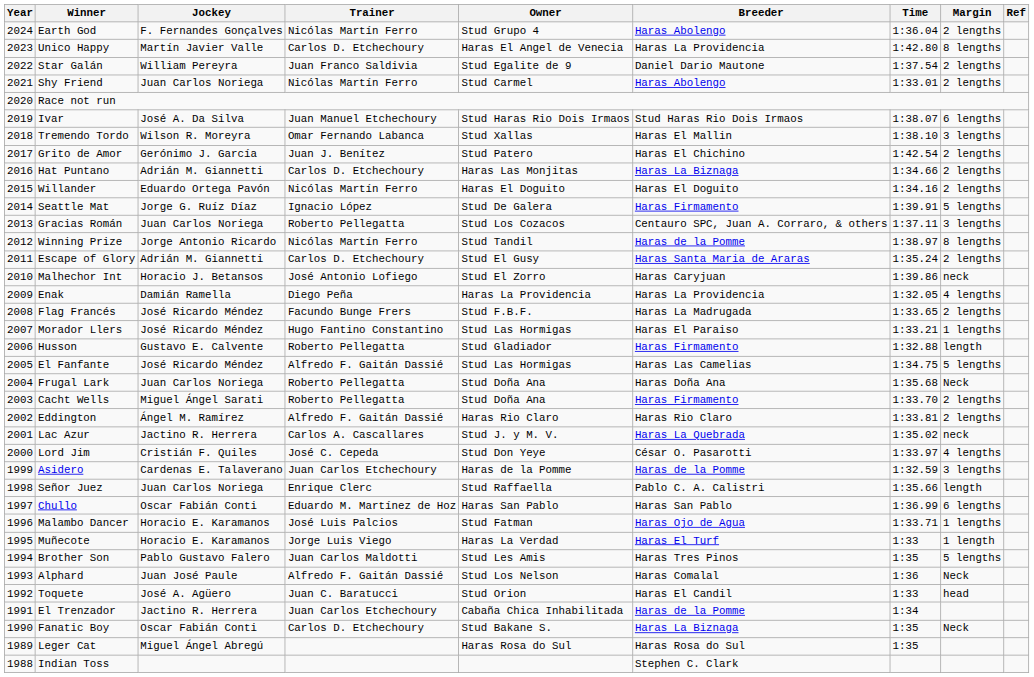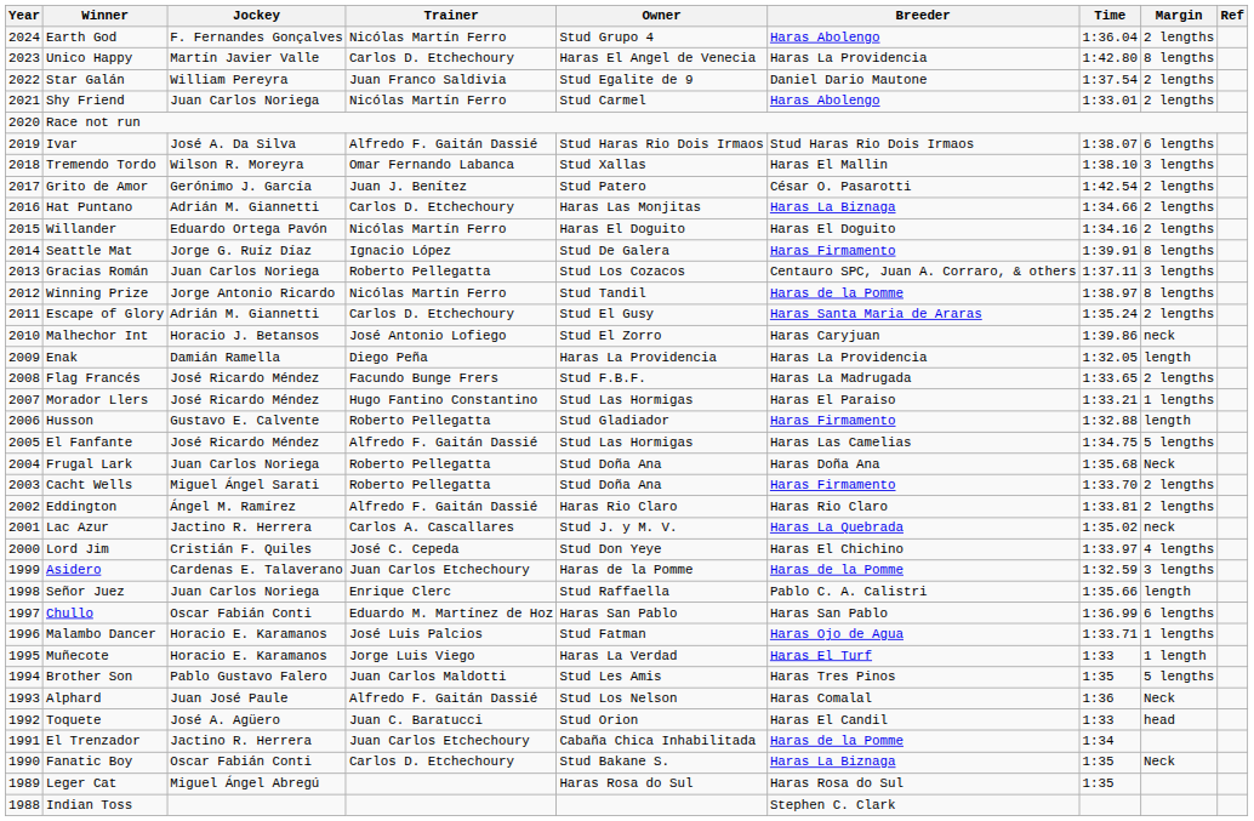Ivar | Trainer: Juan Manuel Etchechoury -> Alfredo F. Gaitán Dassié
Grito de Amor | Breeder: Haras El Chichino -> César O. Pasarotti
Seattle Mat | Margin: 5 lengths -> 8 lengths
Enak | Margin: 4 lengths -> length
Lord Jim | Breeder: César O. Pasarotti -> Haras El Chichino
